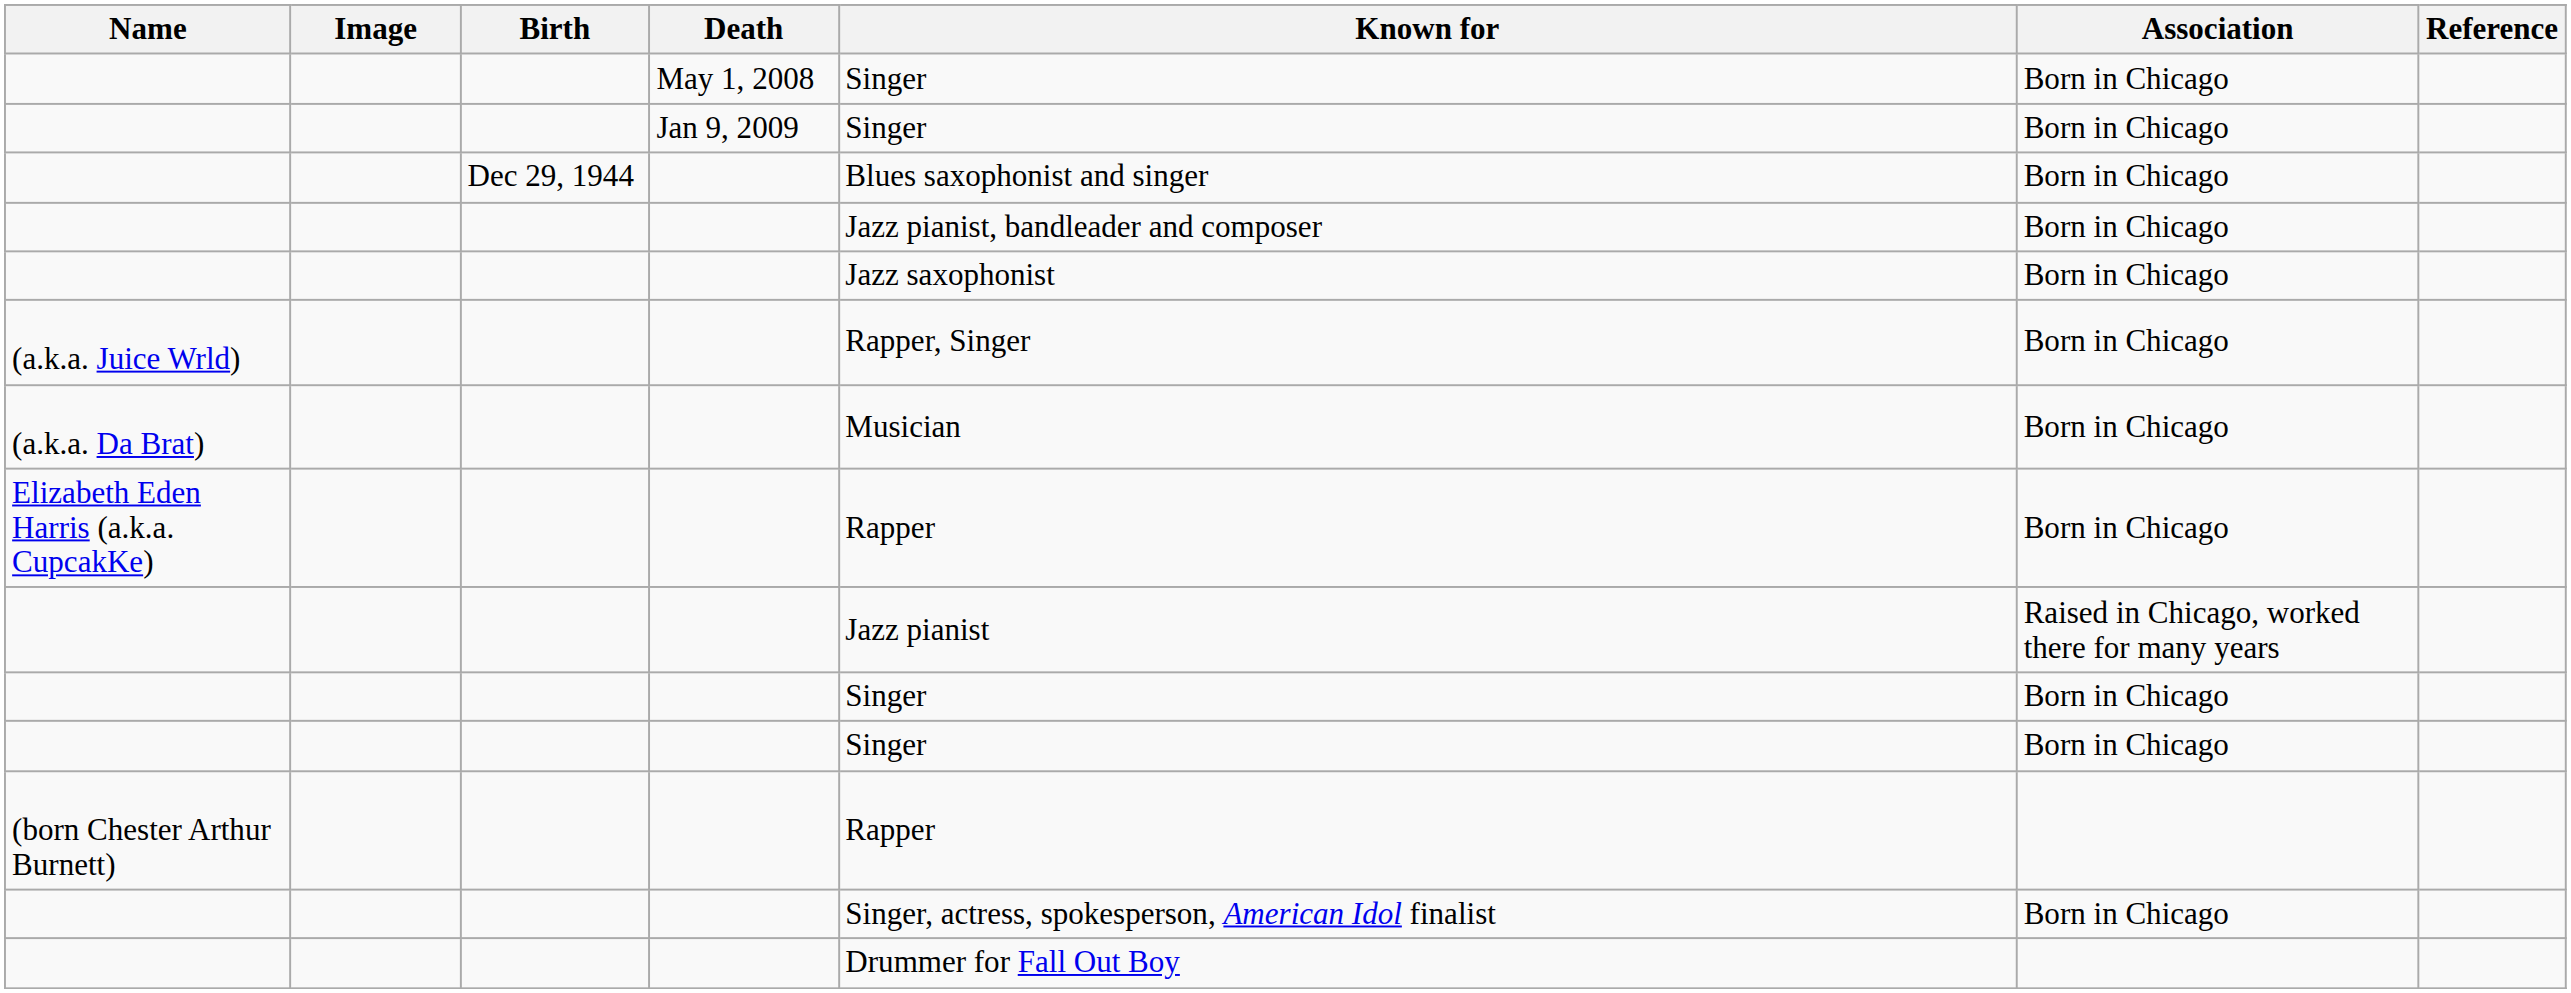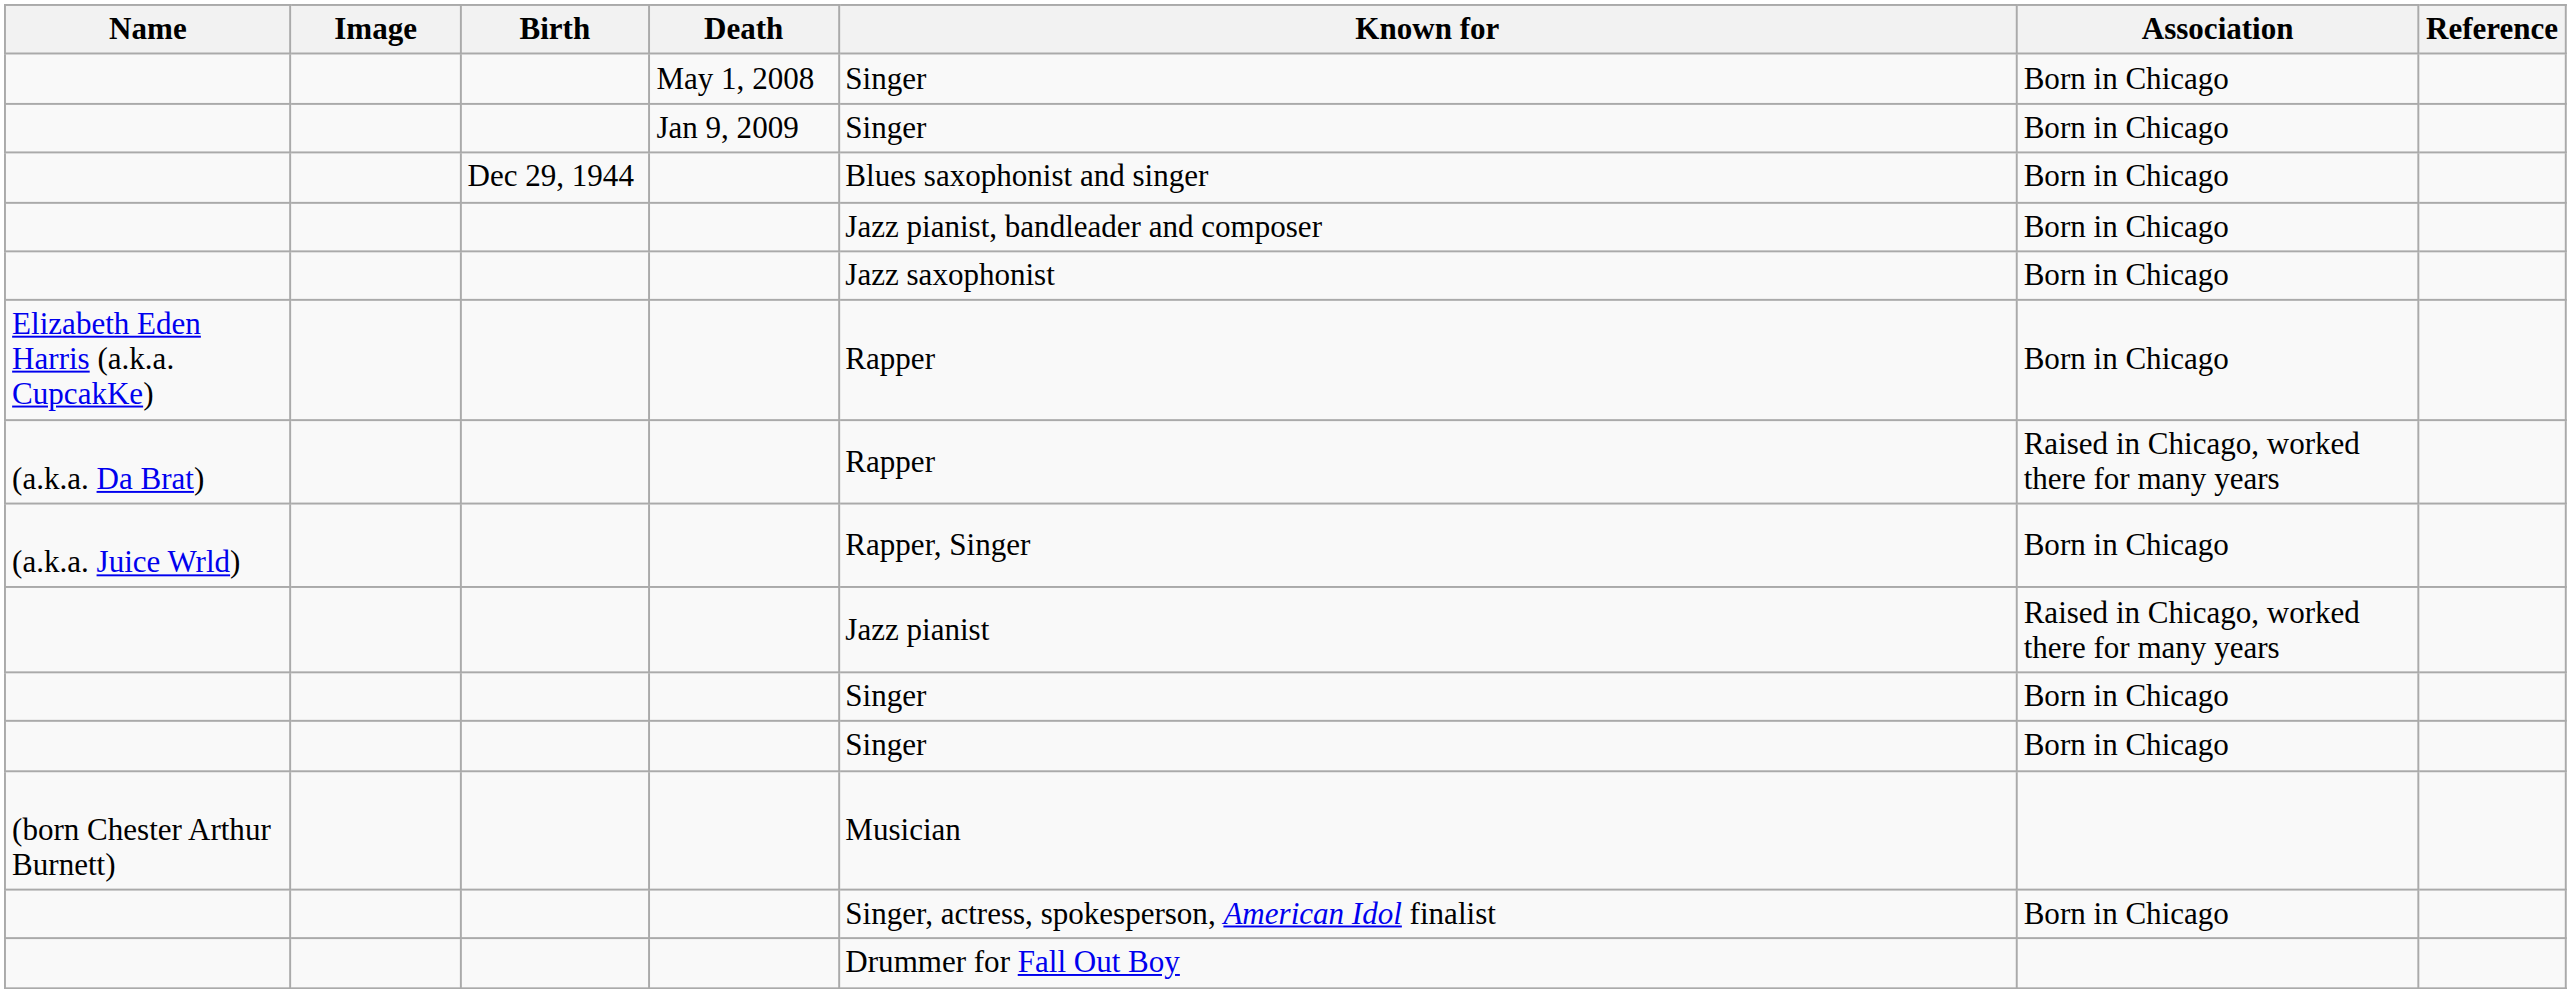rows swapped: Elizabeth Eden Harris (a.k.a. CupcakKe) <-> (a.k.a. Juice Wrld)
(a.k.a. Da Brat) | Known for: Musician -> Rapper
(a.k.a. Da Brat) | Association: Born in Chicago -> Raised in Chicago, worked there for many years
(born Chester Arthur Burnett) | Known for: Rapper -> Musician
